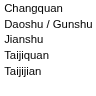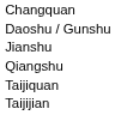+ row: Qiangshu
